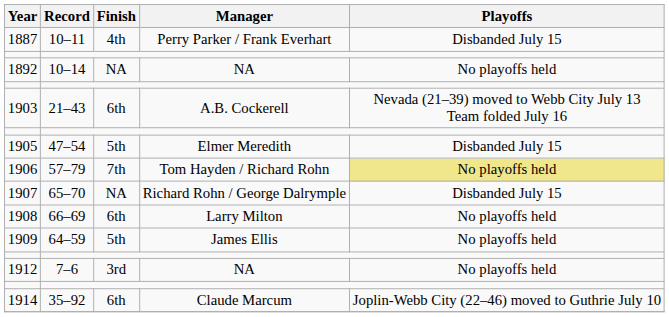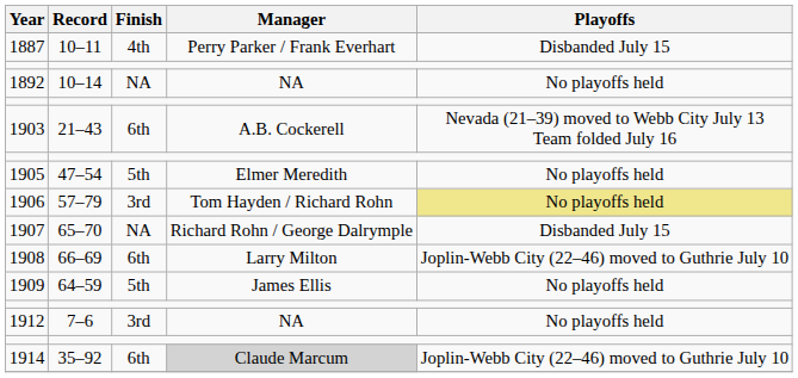1905 | Playoffs: Disbanded July 15 -> No playoffs held
1906 | Finish: 7th -> 3rd
1908 | Playoffs: No playoffs held -> Joplin-Webb City (22–46) moved to Guthrie July 10
1914 | Manager: no background -> lightgrey background
